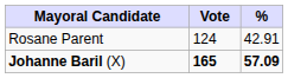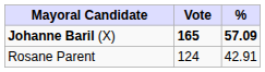rows swapped: Johanne Baril (X) <-> Rosane Parent
